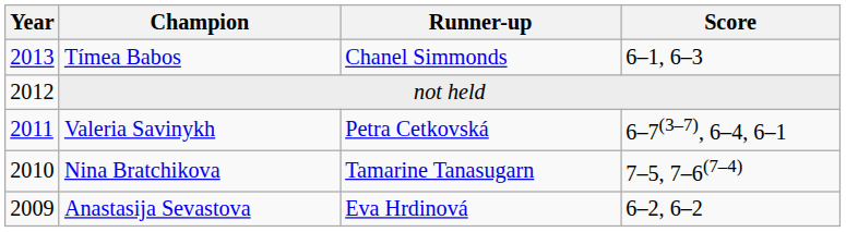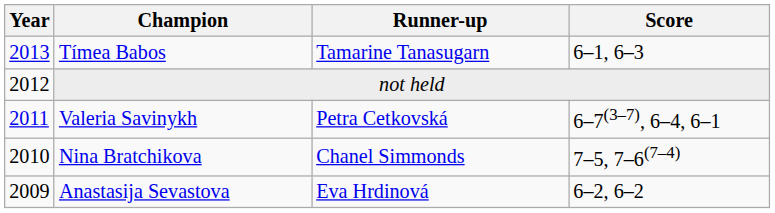Tímea Babos | Runner-up: Chanel Simmonds -> Tamarine Tanasugarn
Nina Bratchikova | Runner-up: Tamarine Tanasugarn -> Chanel Simmonds
